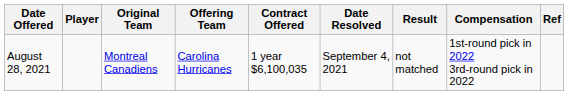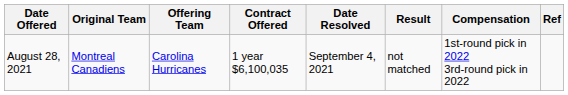- column: Player
